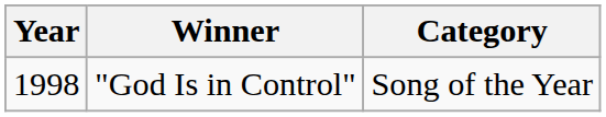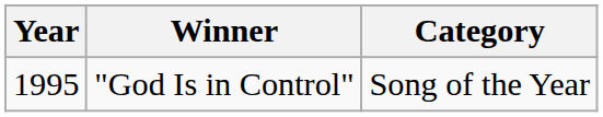"God Is in Control" | Year: 1998 -> 1995
